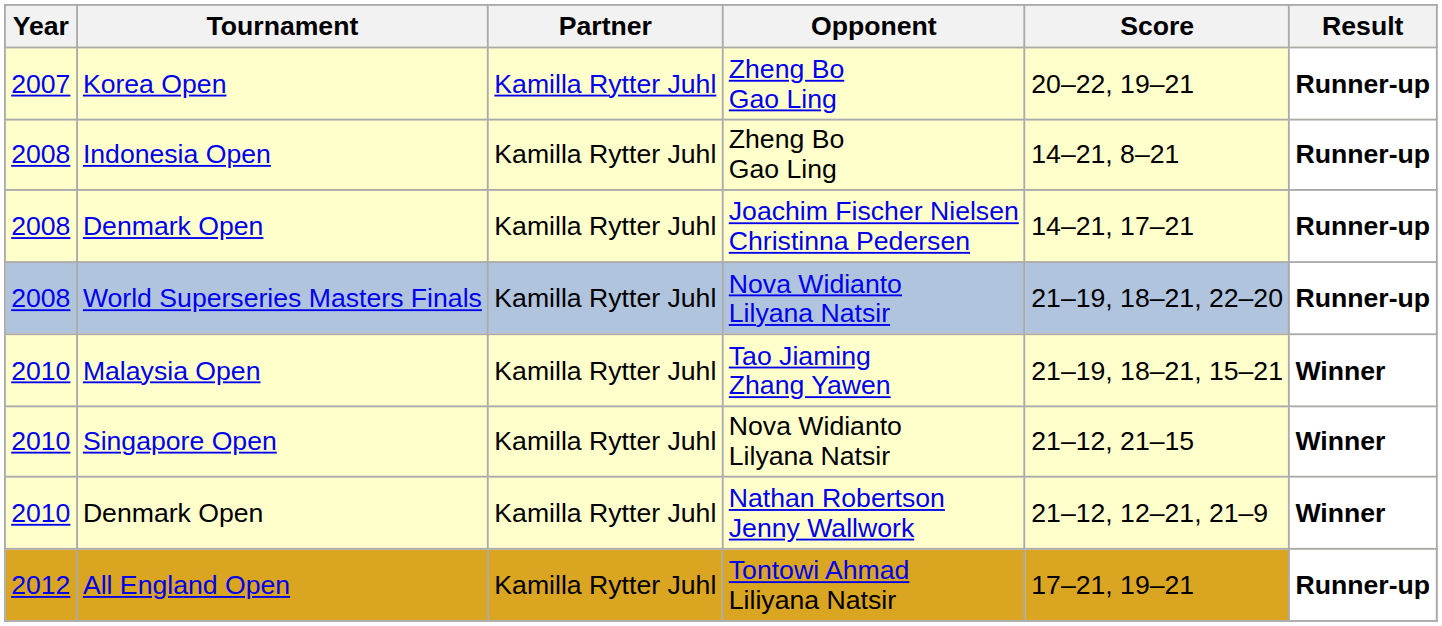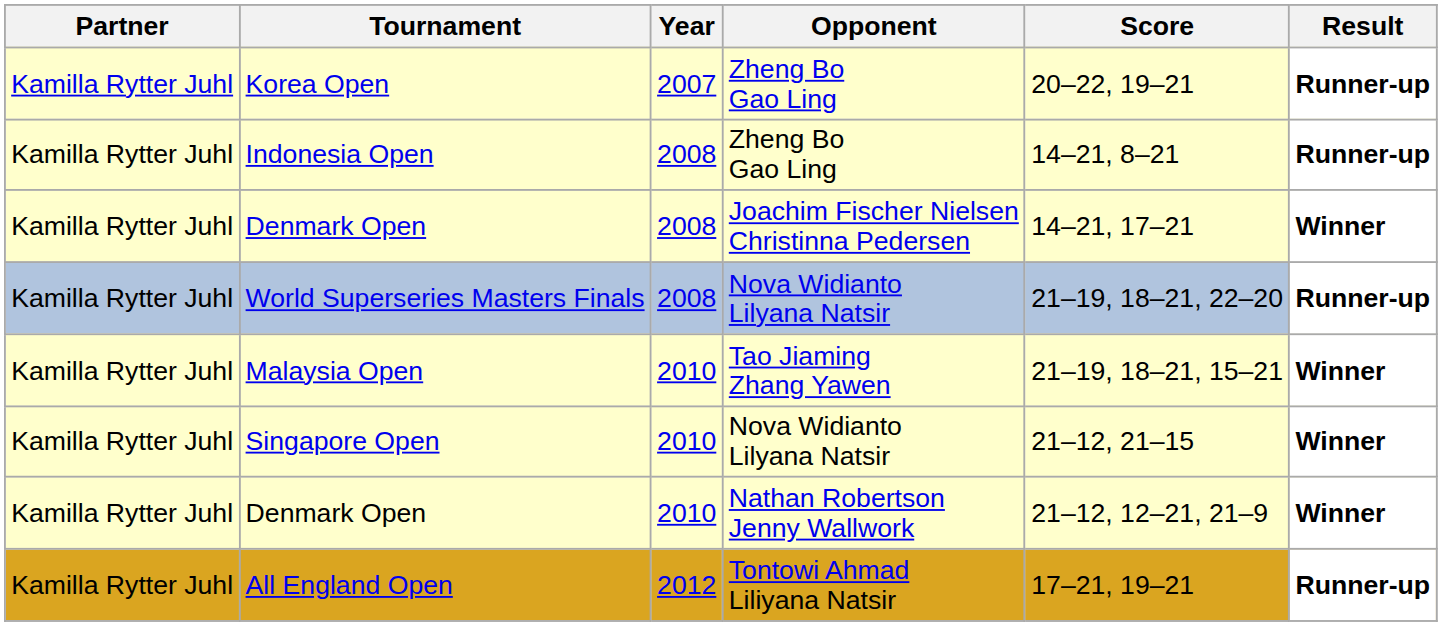columns swapped: Year <-> Partner
Denmark Open / Joachim Fischer Nielsen Christinna Pedersen | Result: Runner-up -> Winner
